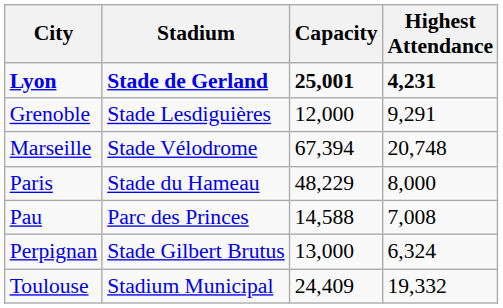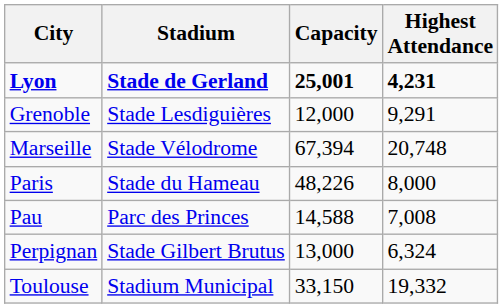Paris | Capacity: 48,229 -> 48,226
Toulouse | Capacity: 24,409 -> 33,150
